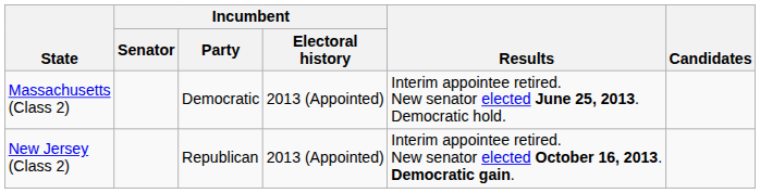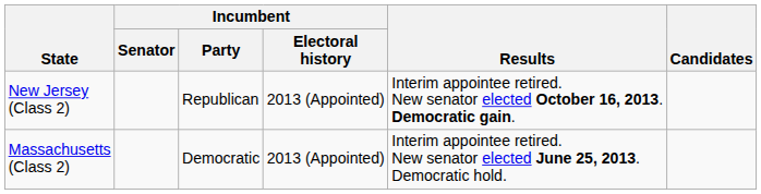rows swapped: Massachusetts (Class 2) <-> New Jersey (Class 2)
